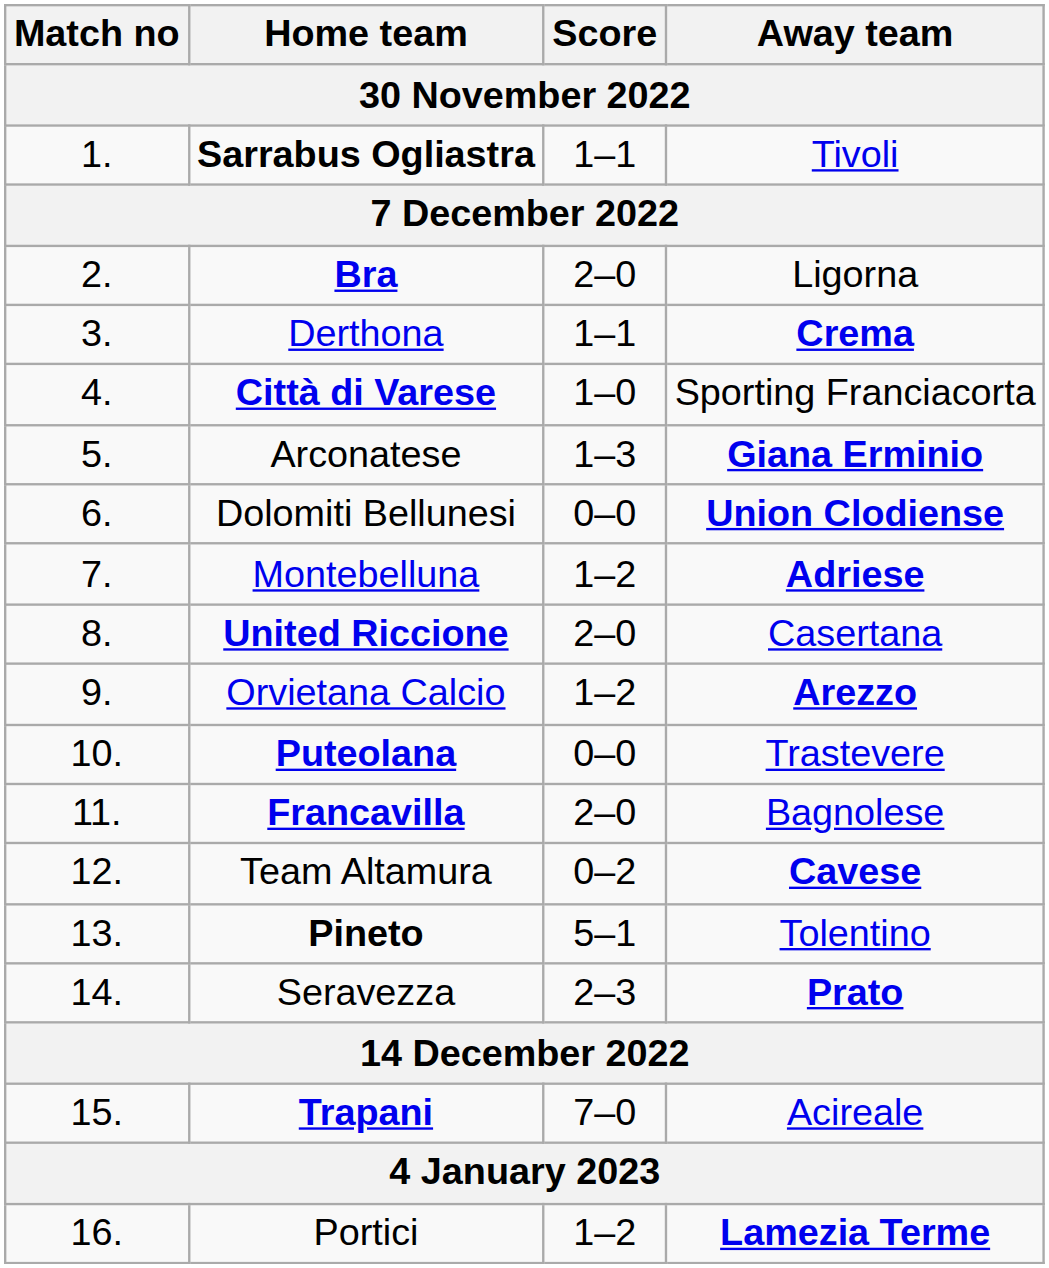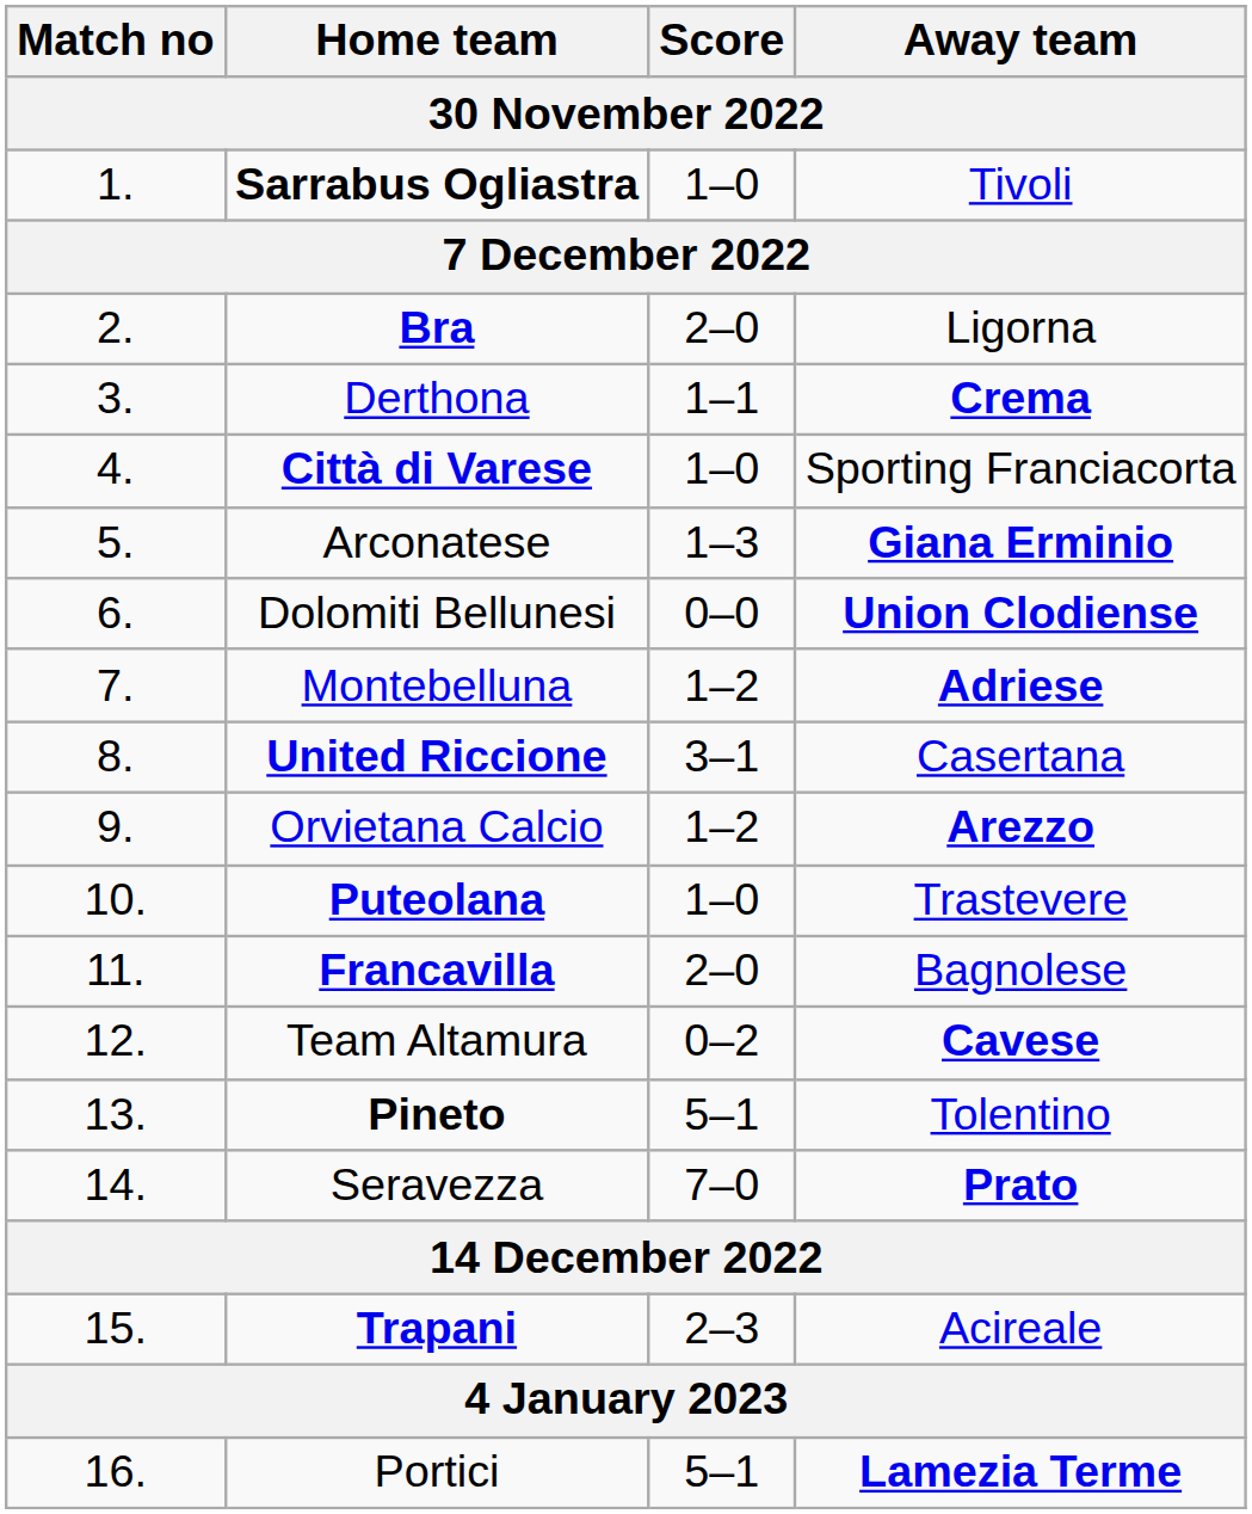Sarrabus Ogliastra | Score: 1–1 -> 1–0
United Riccione | Score: 2–0 -> 3–1
Puteolana | Score: 0–0 -> 1–0
Seravezza | Score: 2–3 -> 7–0
Trapani | Score: 7–0 -> 2–3
Portici | Score: 1–2 -> 5–1
